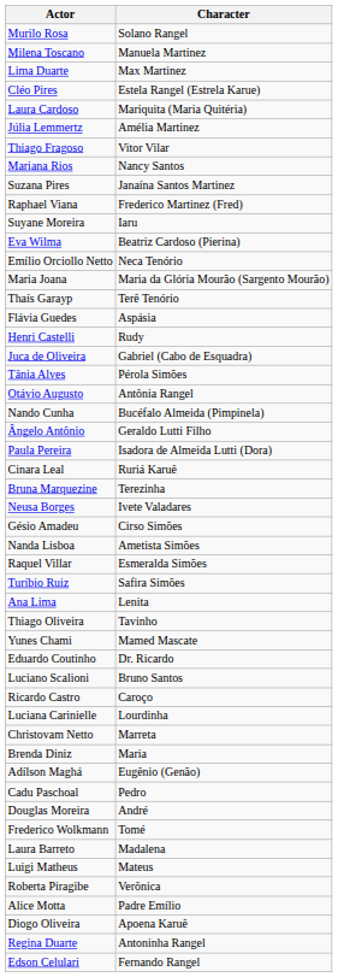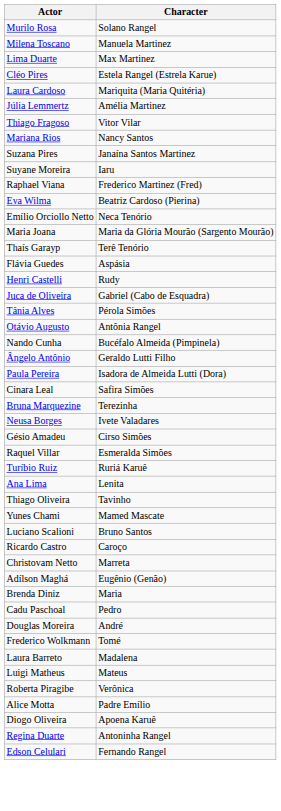rows swapped: Raphael Viana <-> Suyane Moreira
Cinara Leal | Character: Ruriá Karuê -> Safira Simões
- row: Nanda Lisboa | Ametista Simões
Turíbio Ruiz | Character: Safira Simões -> Ruriá Karuê
- row: Eduardo Coutinho | Dr. Ricardo
- row: Luciana Carinielle | Lourdinha
rows swapped: Adílson Maghá <-> Brenda Diniz
